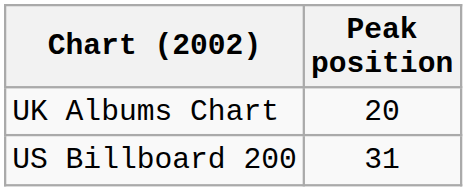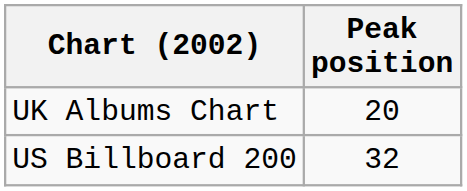US Billboard 200 | Peak position: 31 -> 32
